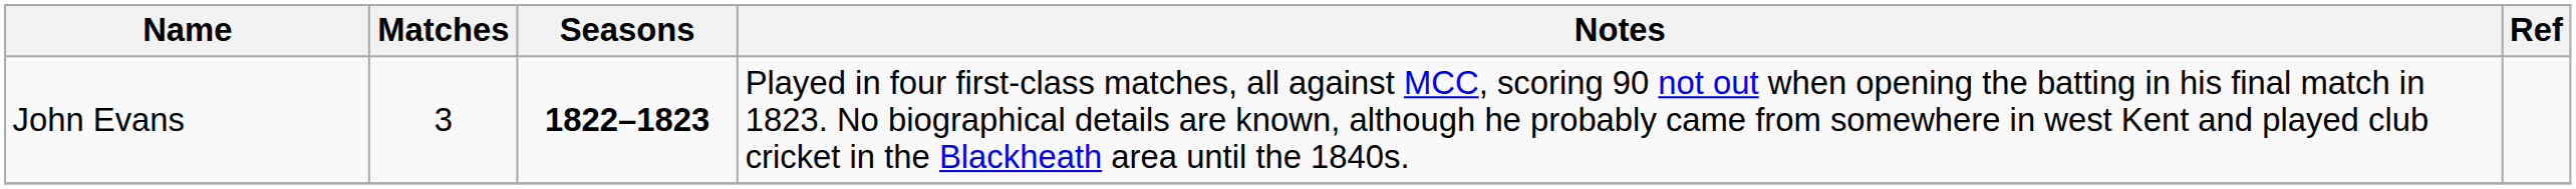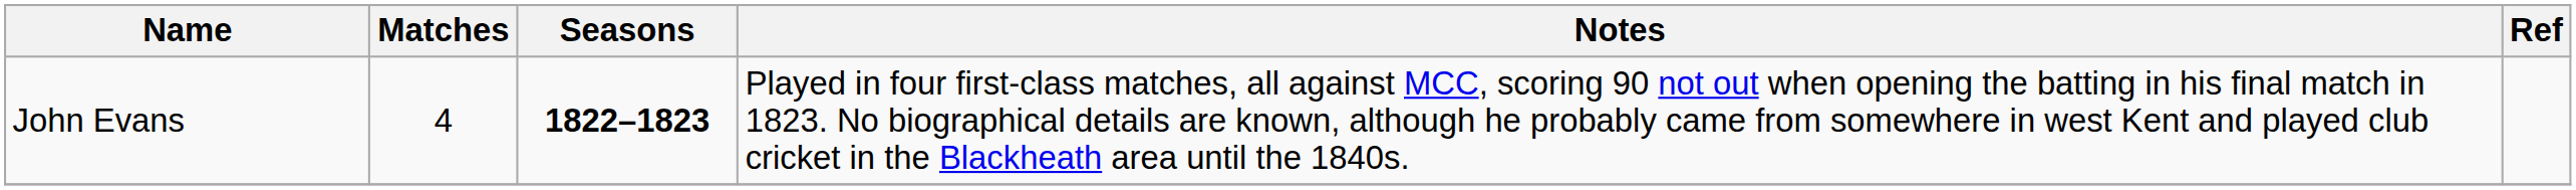John Evans | Matches: 3 -> 4
